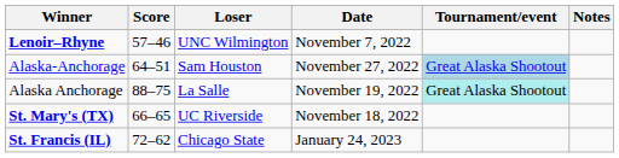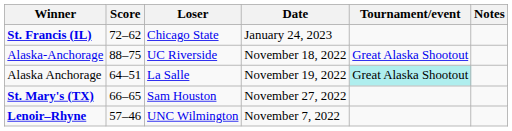rows swapped: Lenoir–Rhyne <-> St. Francis (IL)
Alaska-Anchorage | Score: 64–51 -> 88–75
Alaska-Anchorage | Loser: Sam Houston -> UC Riverside
Alaska-Anchorage | Date: November 27, 2022 -> November 18, 2022
Alaska-Anchorage | Tournament/event: lightblue background -> no background
Alaska Anchorage | Score: 88–75 -> 64–51
St. Mary's (TX) | Loser: UC Riverside -> Sam Houston
St. Mary's (TX) | Date: November 18, 2022 -> November 27, 2022
